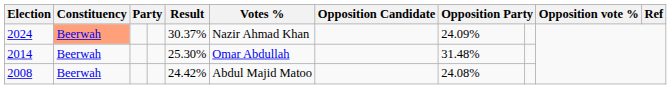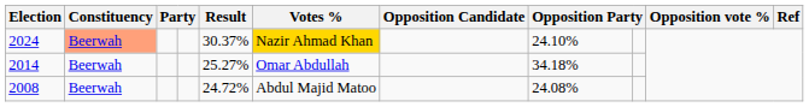2024 | Votes %: no background -> gold background
2024 | column 8: 24.09% -> 24.10%
2014 | Result: 25.30% -> 25.27%
2014 | column 8: 31.48% -> 34.18%
2008 | Result: 24.42% -> 24.72%
